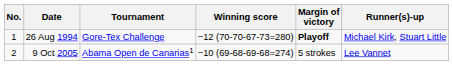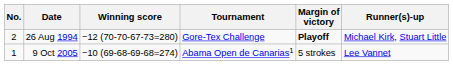columns swapped: Tournament <-> Winning score
26 Aug 1994 | No.: 1 -> 2
9 Oct 2005 | No.: 2 -> 1
